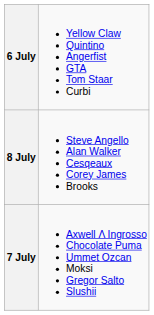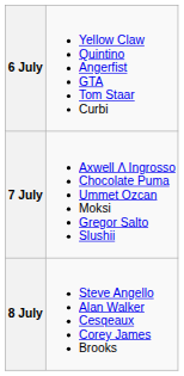rows swapped: 7 July <-> 8 July
